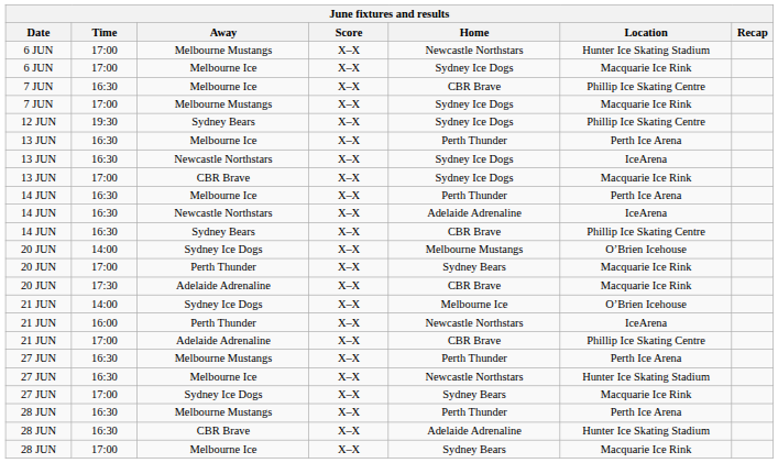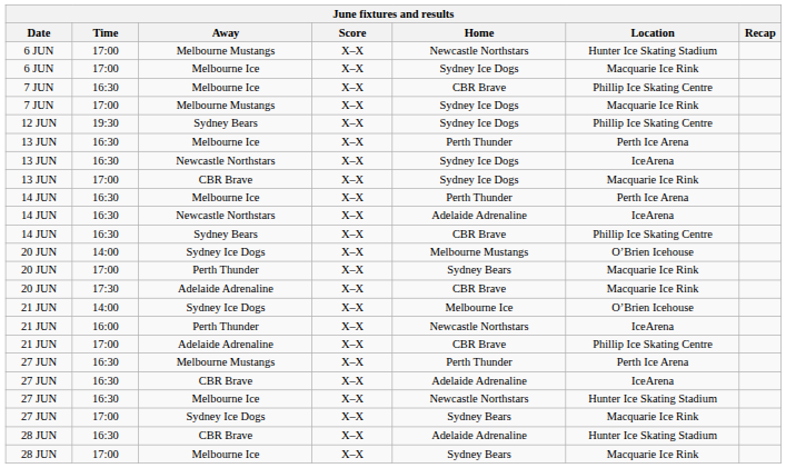+ row: 27 JUN | 16:30 | CBR Brave | X–X | Adelaide Adrenaline | IceArena
- row: 28 JUN | 16:30 | Melbourne Mustangs | X–X | Perth Thunder | Perth Ice Arena
